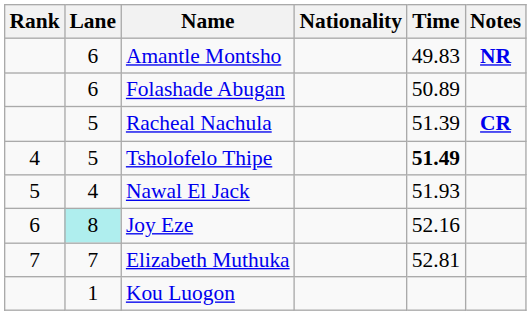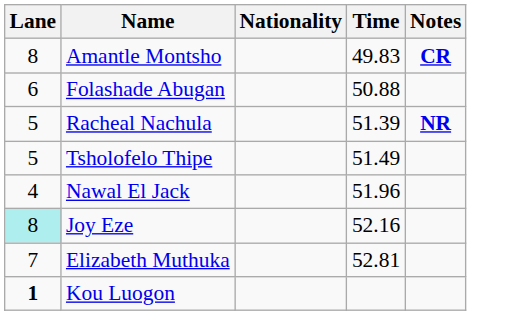- column: Rank | 4 | 5 | 6 | 7
Amantle Montsho | Lane: 6 -> 8
Amantle Montsho | Notes: NR -> CR
Folashade Abugan | Time: 50.89 -> 50.88
Racheal Nachula | Notes: CR -> NR
Tsholofelo Thipe | Time: bold -> normal
Nawal El Jack | Time: 51.93 -> 51.96
Kou Luogon | Lane: normal -> bold
